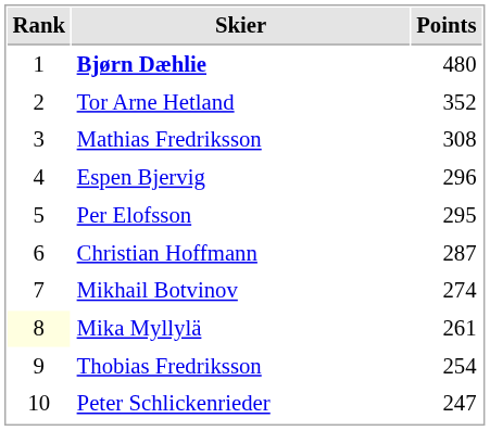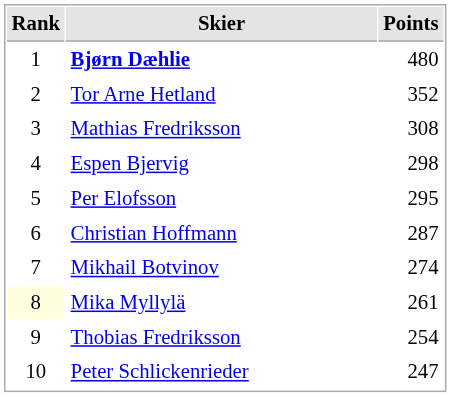Espen Bjervig | Points: 296 -> 298
